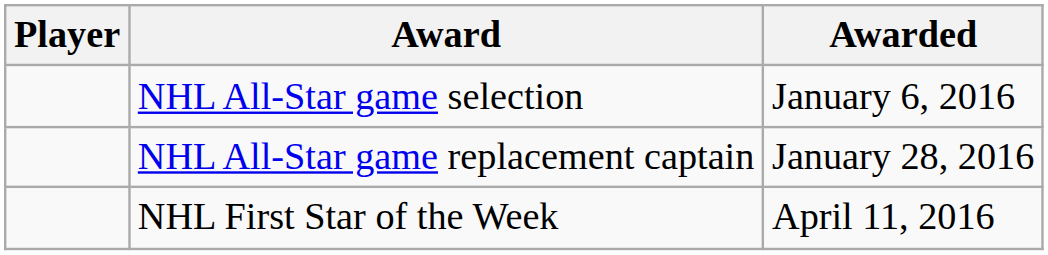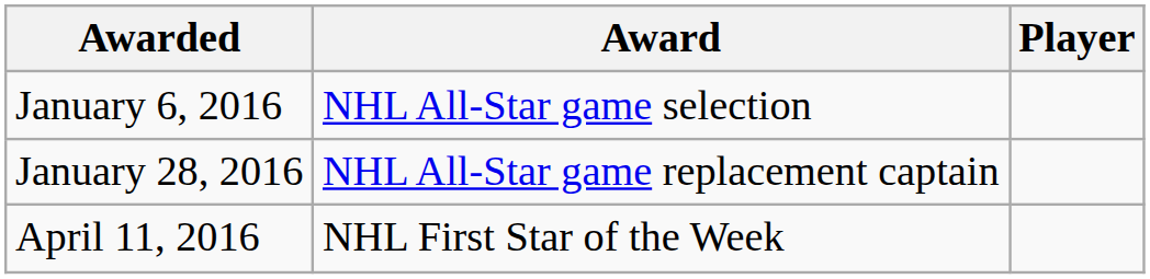columns swapped: Player <-> Awarded
